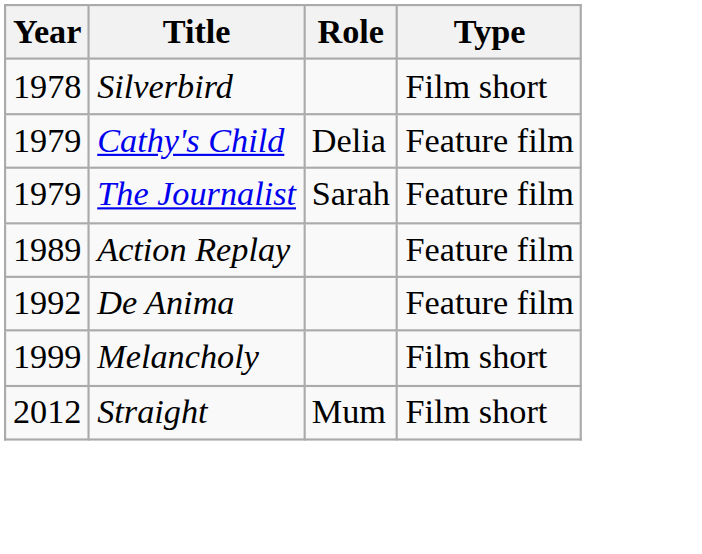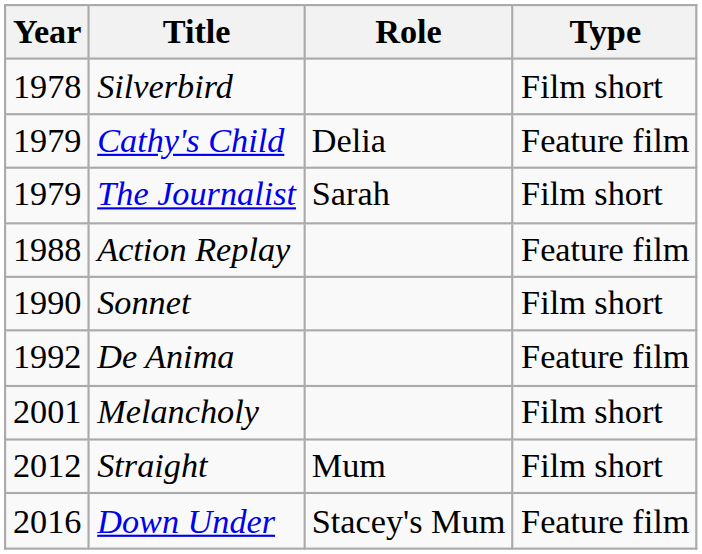The Journalist | Type: Feature film -> Film short
Action Replay | Year: 1989 -> 1988
+ row: 1990 | Sonnet | Film short
Melancholy | Year: 1999 -> 2001
+ row: 2016 | Down Under | Stacey's Mum | Feature film
